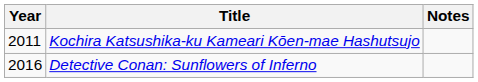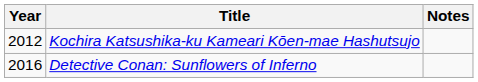Kochira Katsushika-ku Kameari Kōen-mae Hashutsujo | Year: 2011 -> 2012
